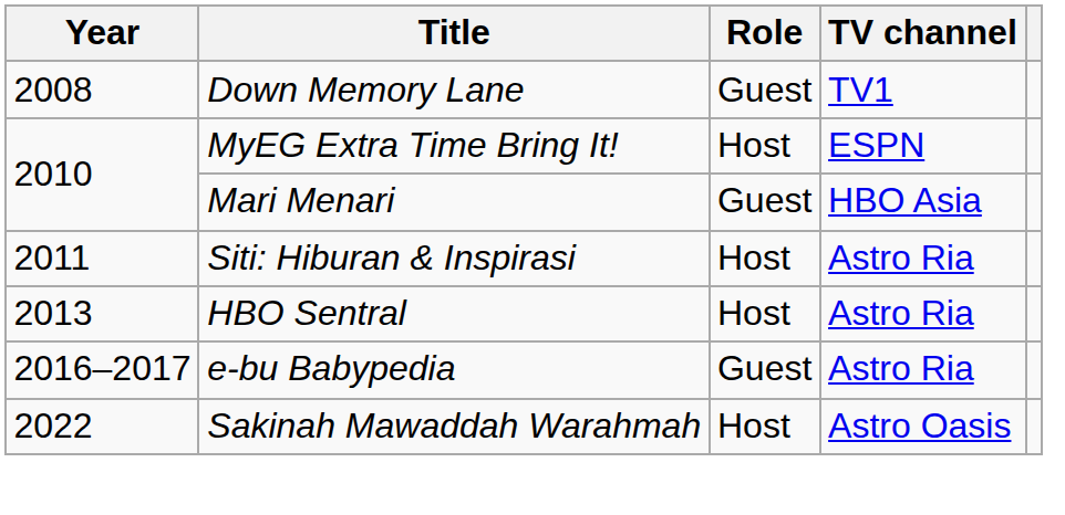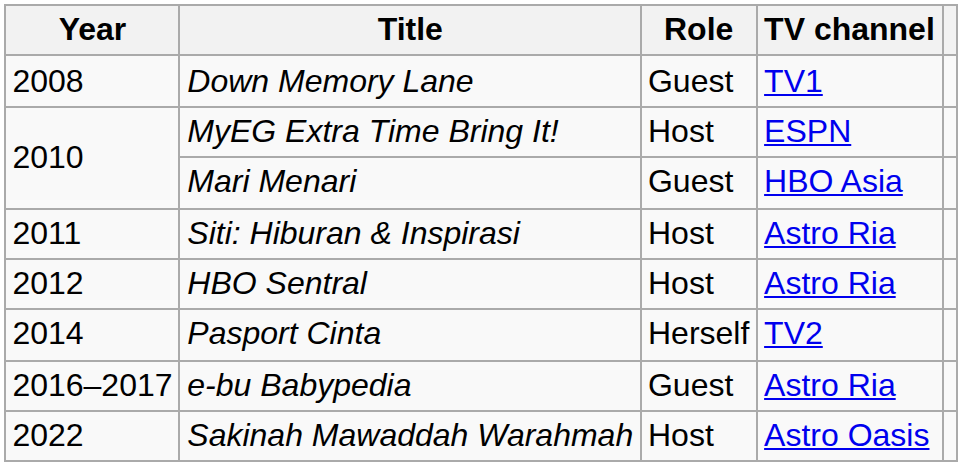HBO Sentral | Year: 2013 -> 2012
+ row: 2014 | Pasport Cinta | Herself | TV2
